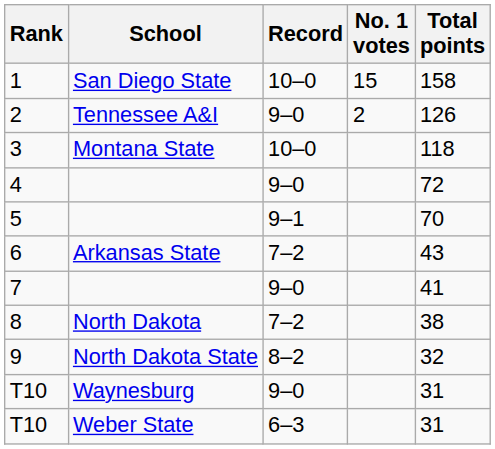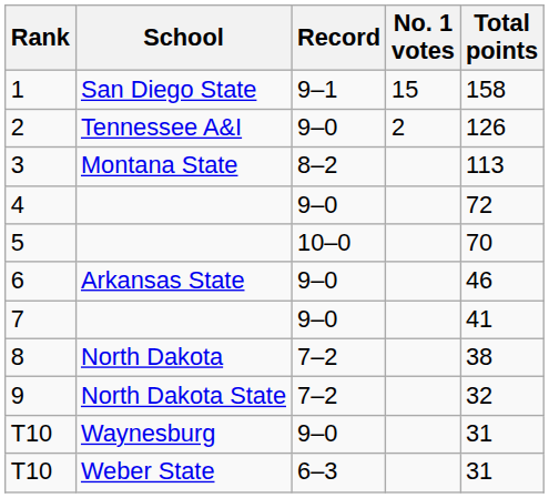1 | Record: 10–0 -> 9–1
3 | Record: 10–0 -> 8–2
3 | Total points: 118 -> 113
5 | Record: 9–1 -> 10–0
6 | Record: 7–2 -> 9–0
6 | Total points: 43 -> 46
9 | Record: 8–2 -> 7–2
